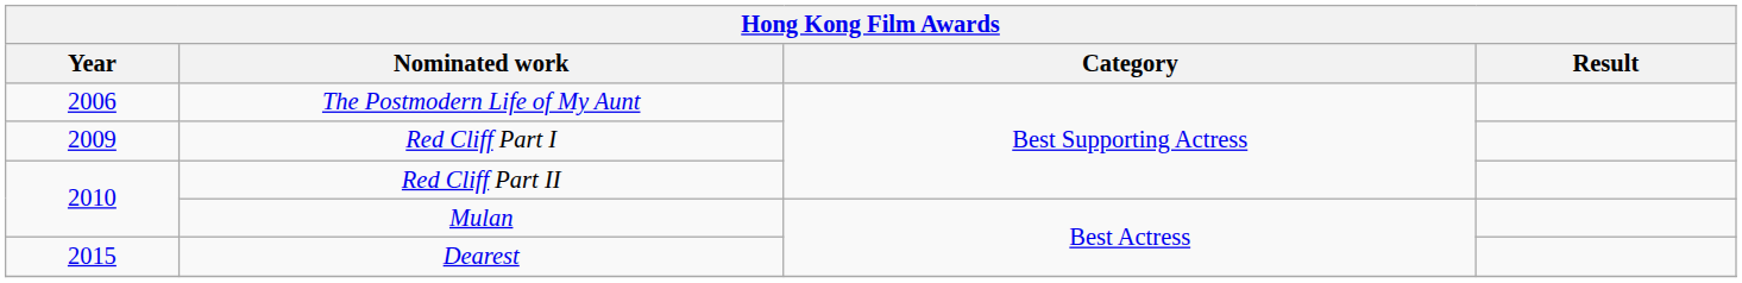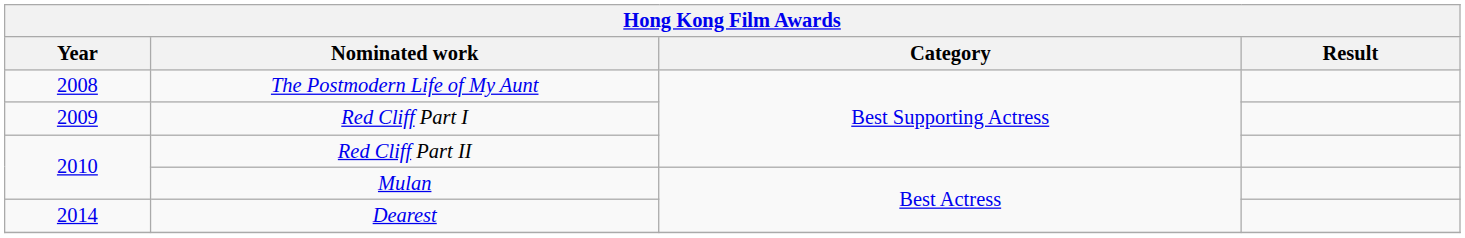The Postmodern Life of My Aunt | Year: 2006 -> 2008
Dearest | Year: 2015 -> 2014
